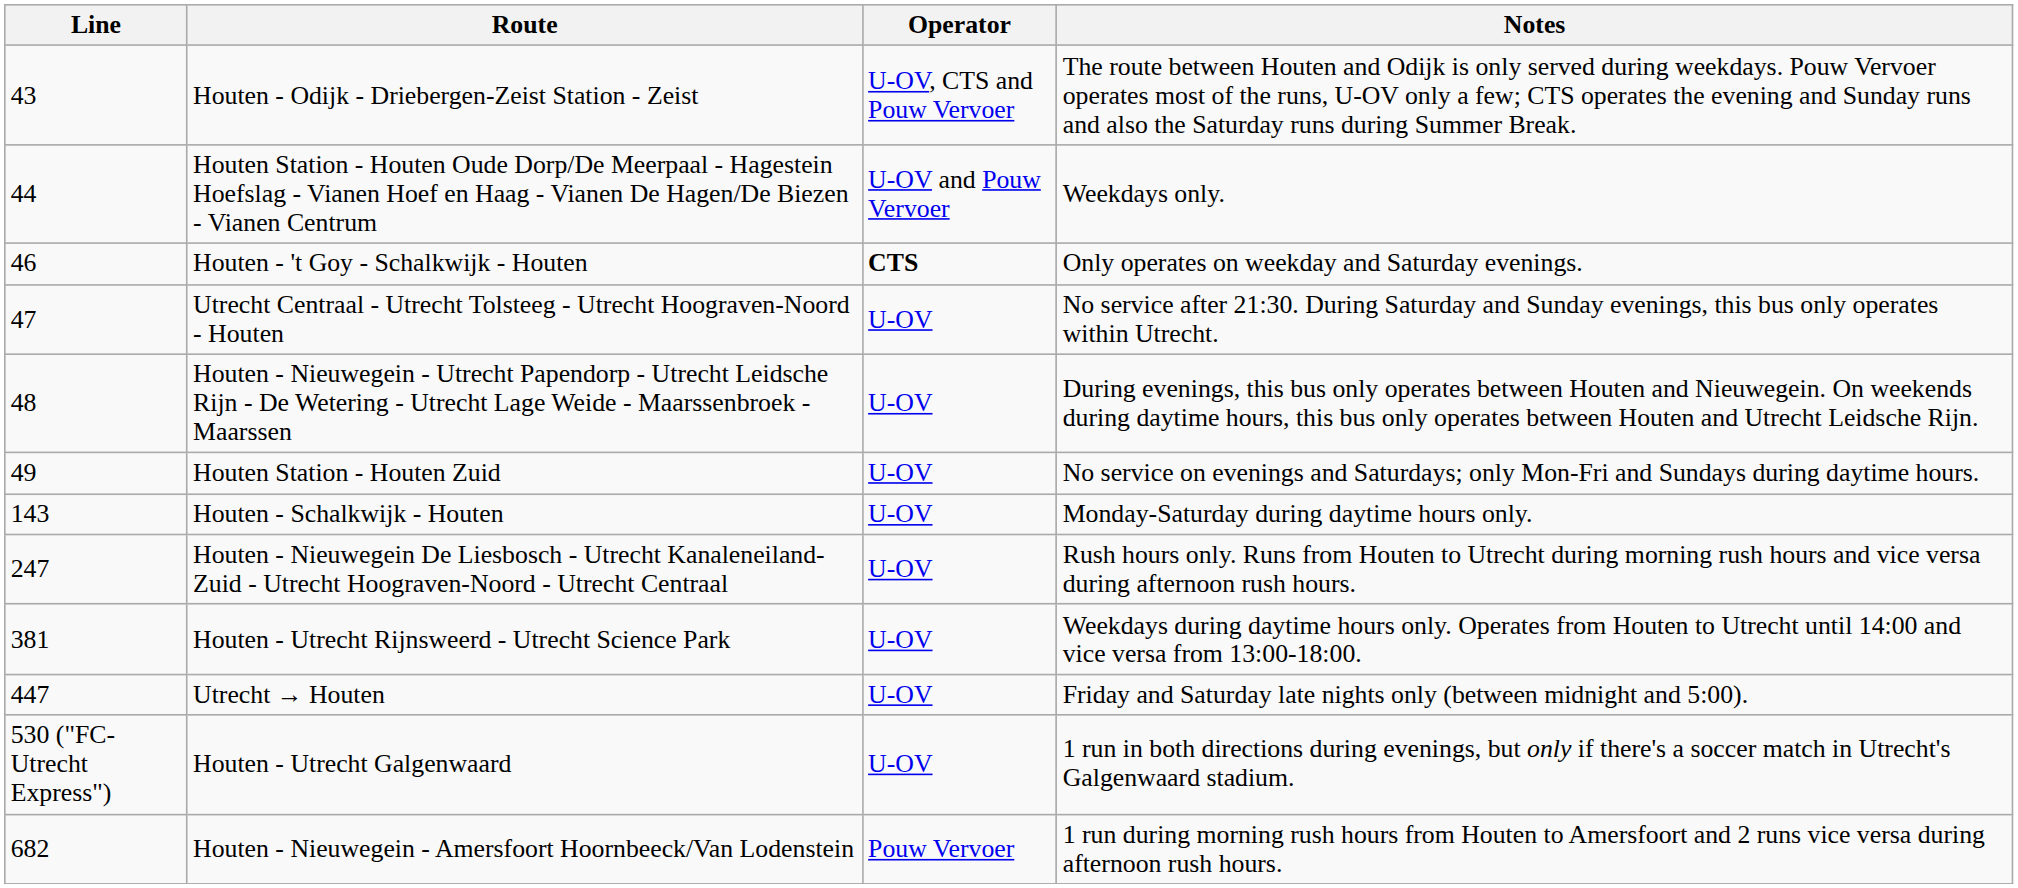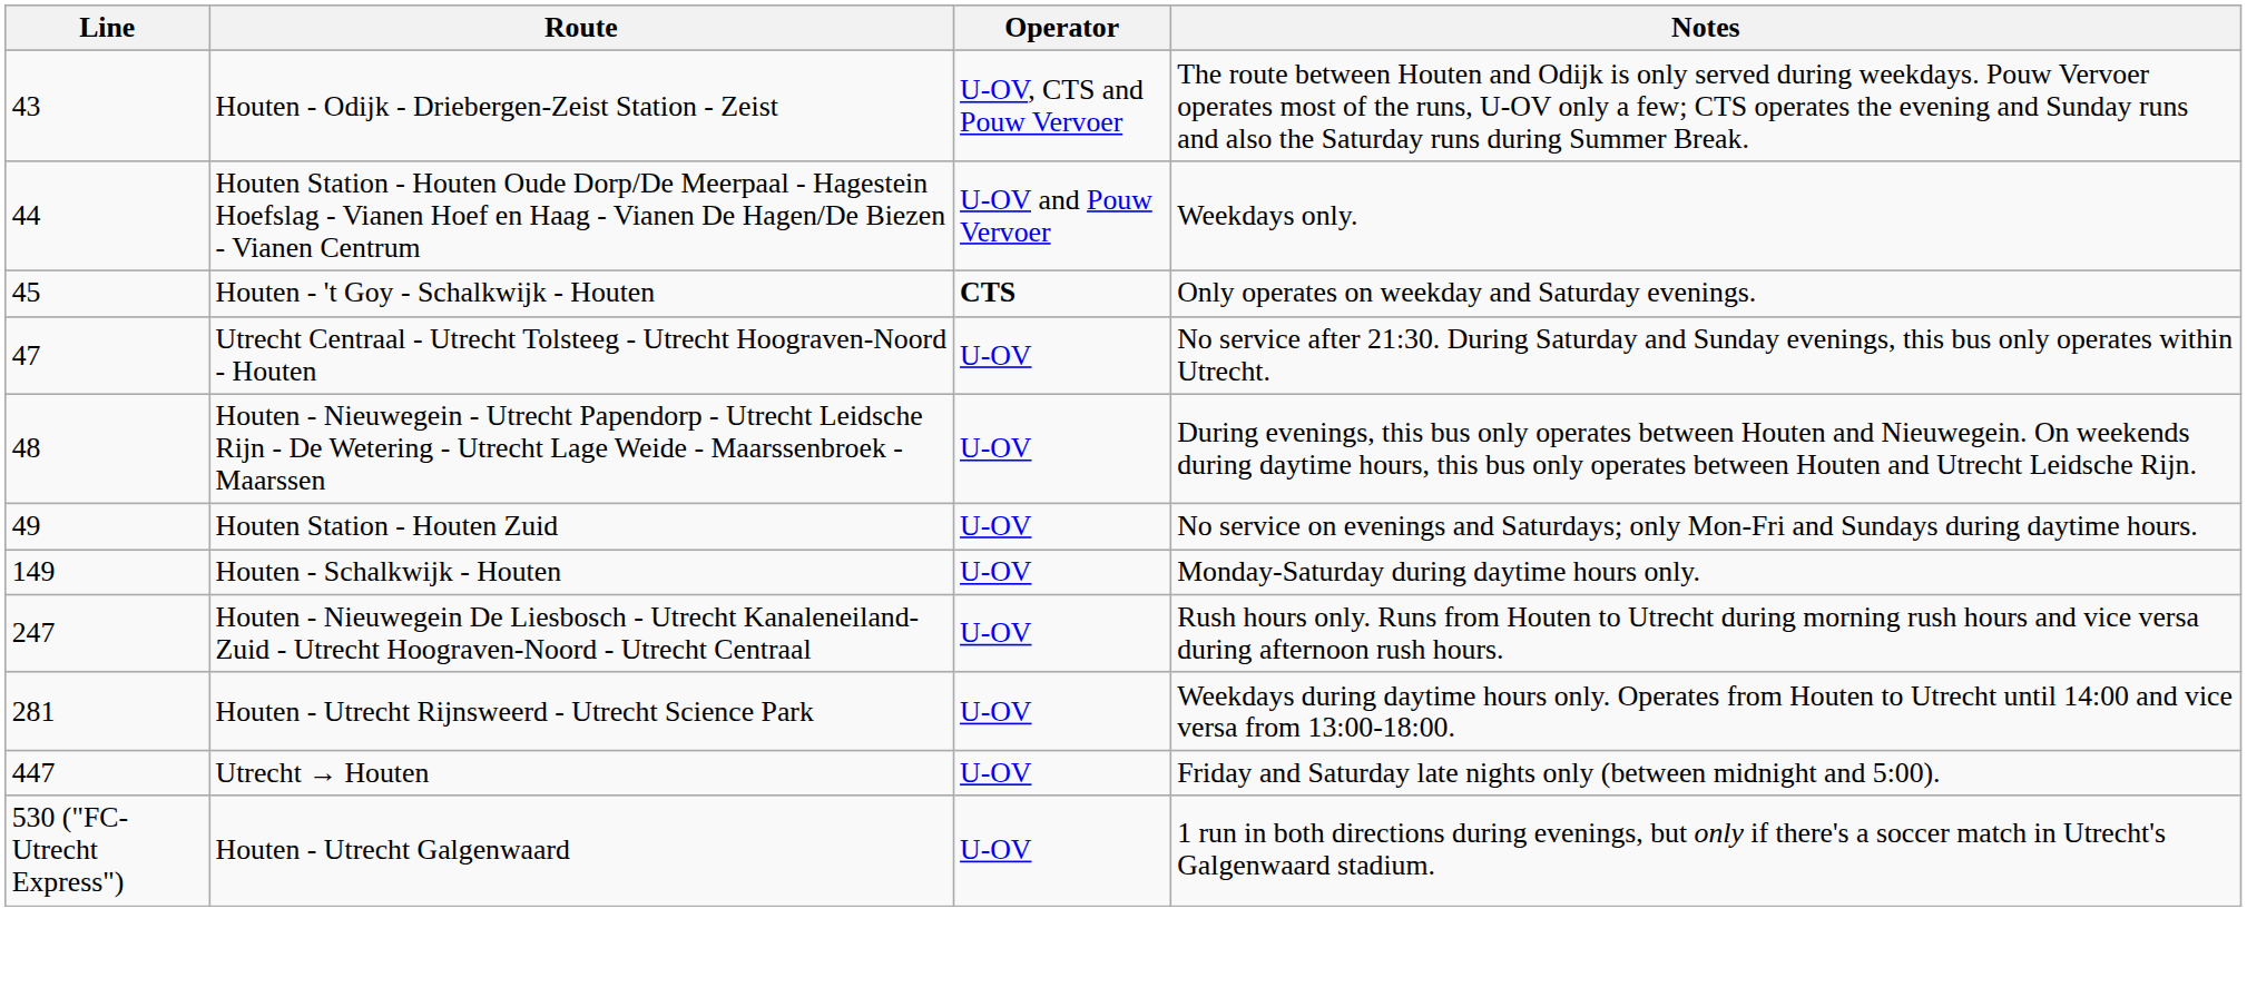Houten - 't Goy - Schalkwijk - Houten | Line: 46 -> 45
Houten - Schalkwijk - Houten | Line: 143 -> 149
Houten - Utrecht Rijnsweerd - Utrecht Science Park | Line: 381 -> 281
- row: 682 | Houten - Nieuwegein - Amersfoort Hoornbeeck/Van Lodenstein | Pouw Vervoer | 1 run during morning rush hours from Houten to Amersfoort and 2 runs vice versa during afternoon rush hours.
